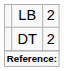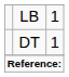LB | column 3: 2 -> 1
DT | column 3: 2 -> 1
